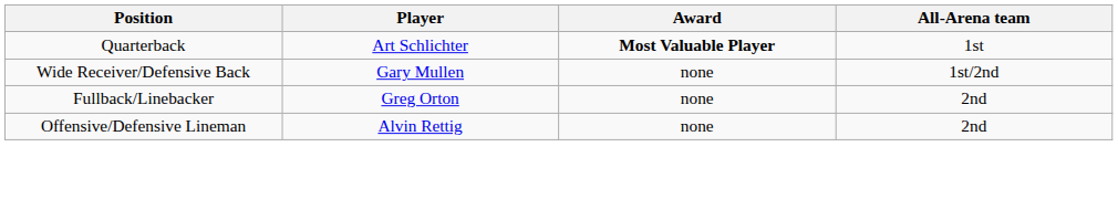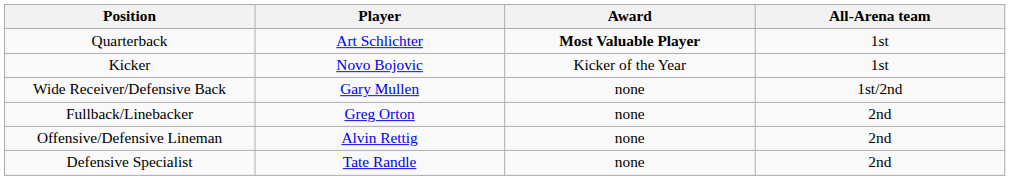+ row: Kicker | Novo Bojovic | Kicker of the Year | 1st
+ row: Defensive Specialist | Tate Randle | none | 2nd
